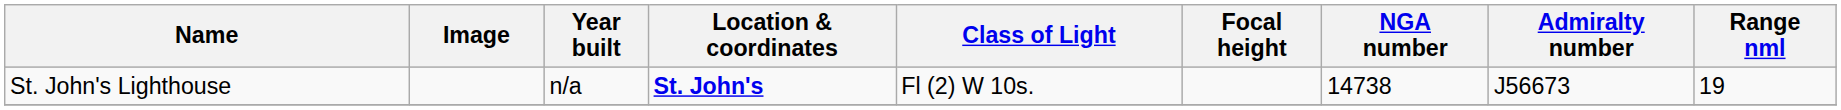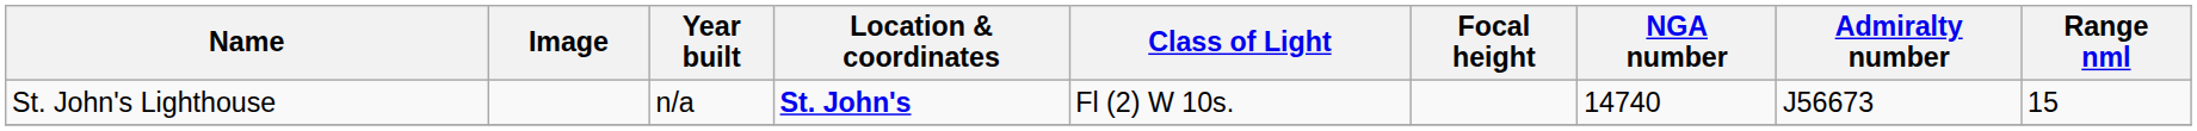St. John's Lighthouse | NGA number: 14738 -> 14740
St. John's Lighthouse | Range nml: 19 -> 15
